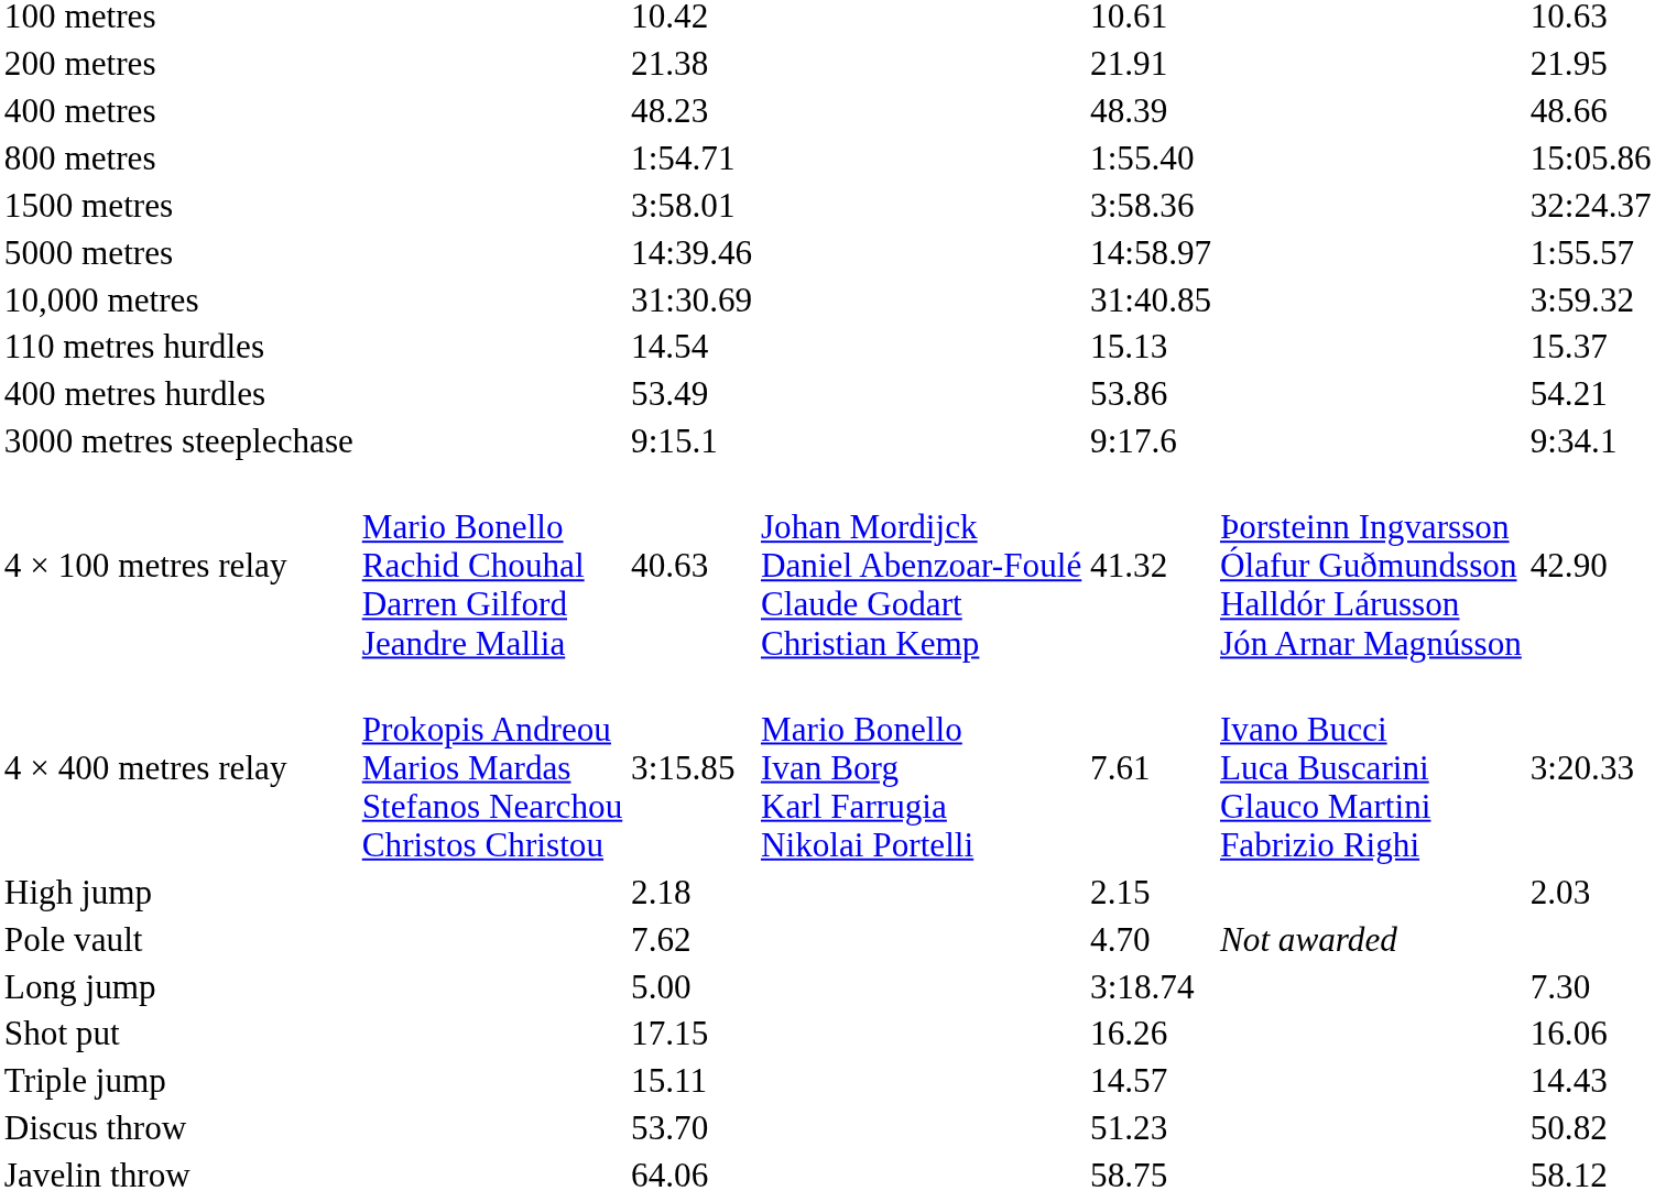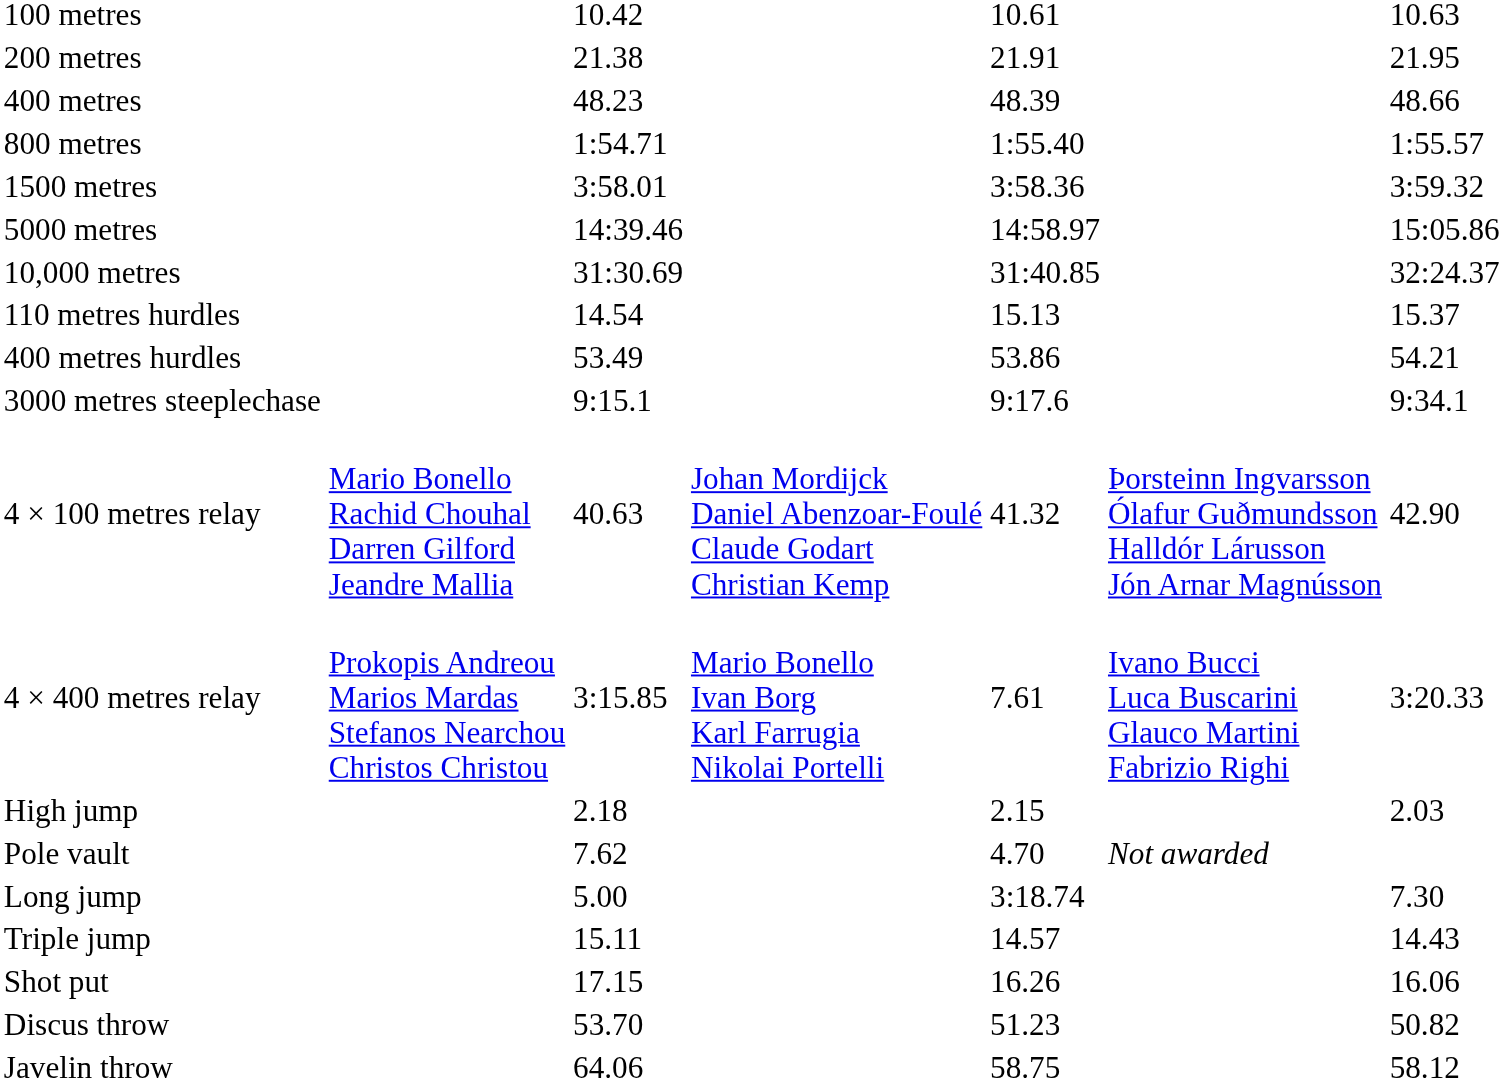800 metres | column 7: 15:05.86 -> 1:55.57
1500 metres | column 7: 32:24.37 -> 3:59.32
5000 metres | column 7: 1:55.57 -> 15:05.86
10,000 metres | column 7: 3:59.32 -> 32:24.37
rows swapped: Triple jump <-> Shot put
